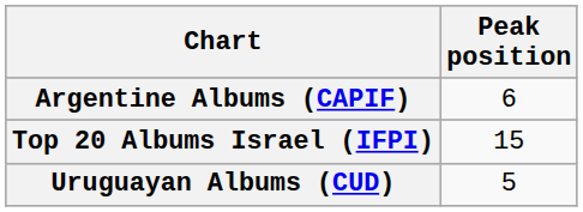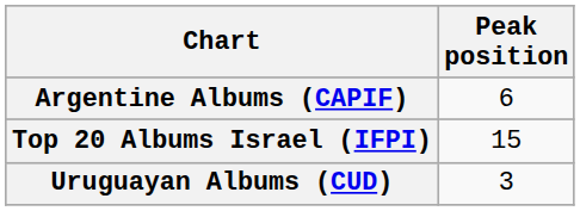Uruguayan Albums (CUD) | Peak position: 5 -> 3
